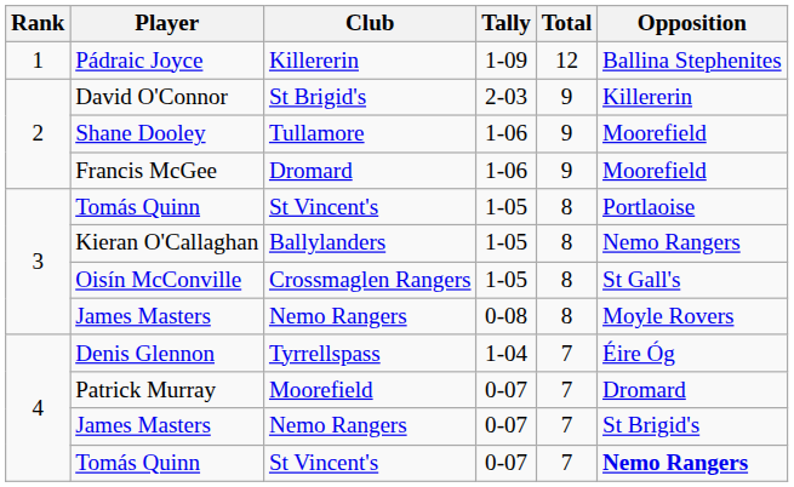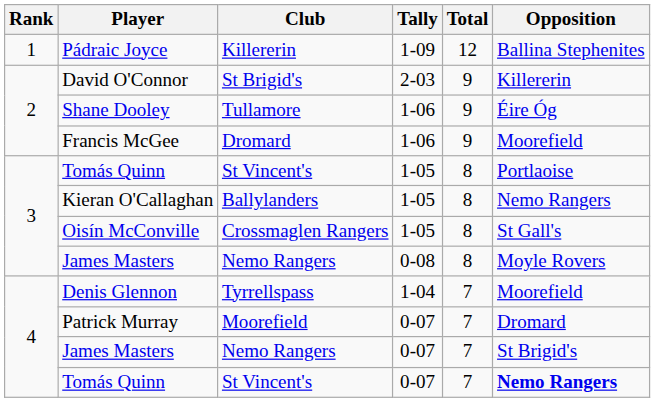Shane Dooley | Opposition: Moorefield -> Éire Óg
Denis Glennon | Opposition: Éire Óg -> Moorefield
